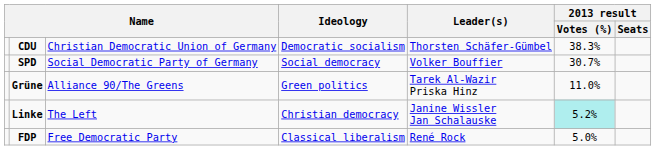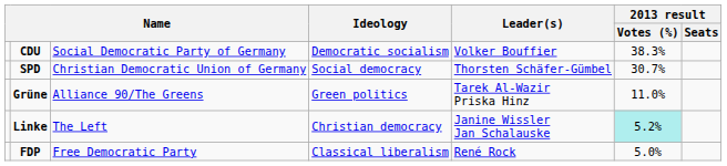CDU | column 3: Christian Democratic Union of Germany -> Social Democratic Party of Germany
CDU | Leader(s): Thorsten Schäfer-Gümbel -> Volker Bouffier
SPD | column 3: Social Democratic Party of Germany -> Christian Democratic Union of Germany
SPD | Leader(s): Volker Bouffier -> Thorsten Schäfer-Gümbel
